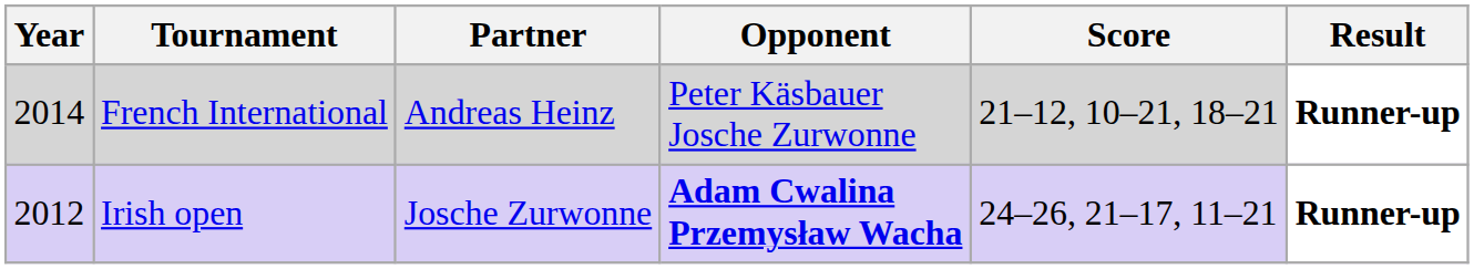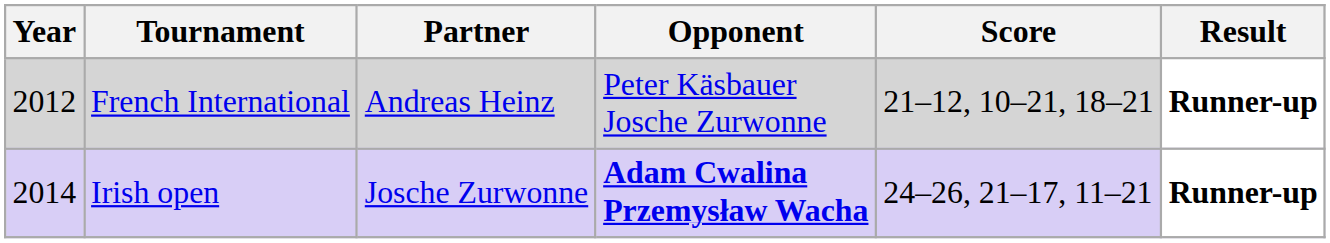French International | Year: 2014 -> 2012
Irish open | Year: 2012 -> 2014
